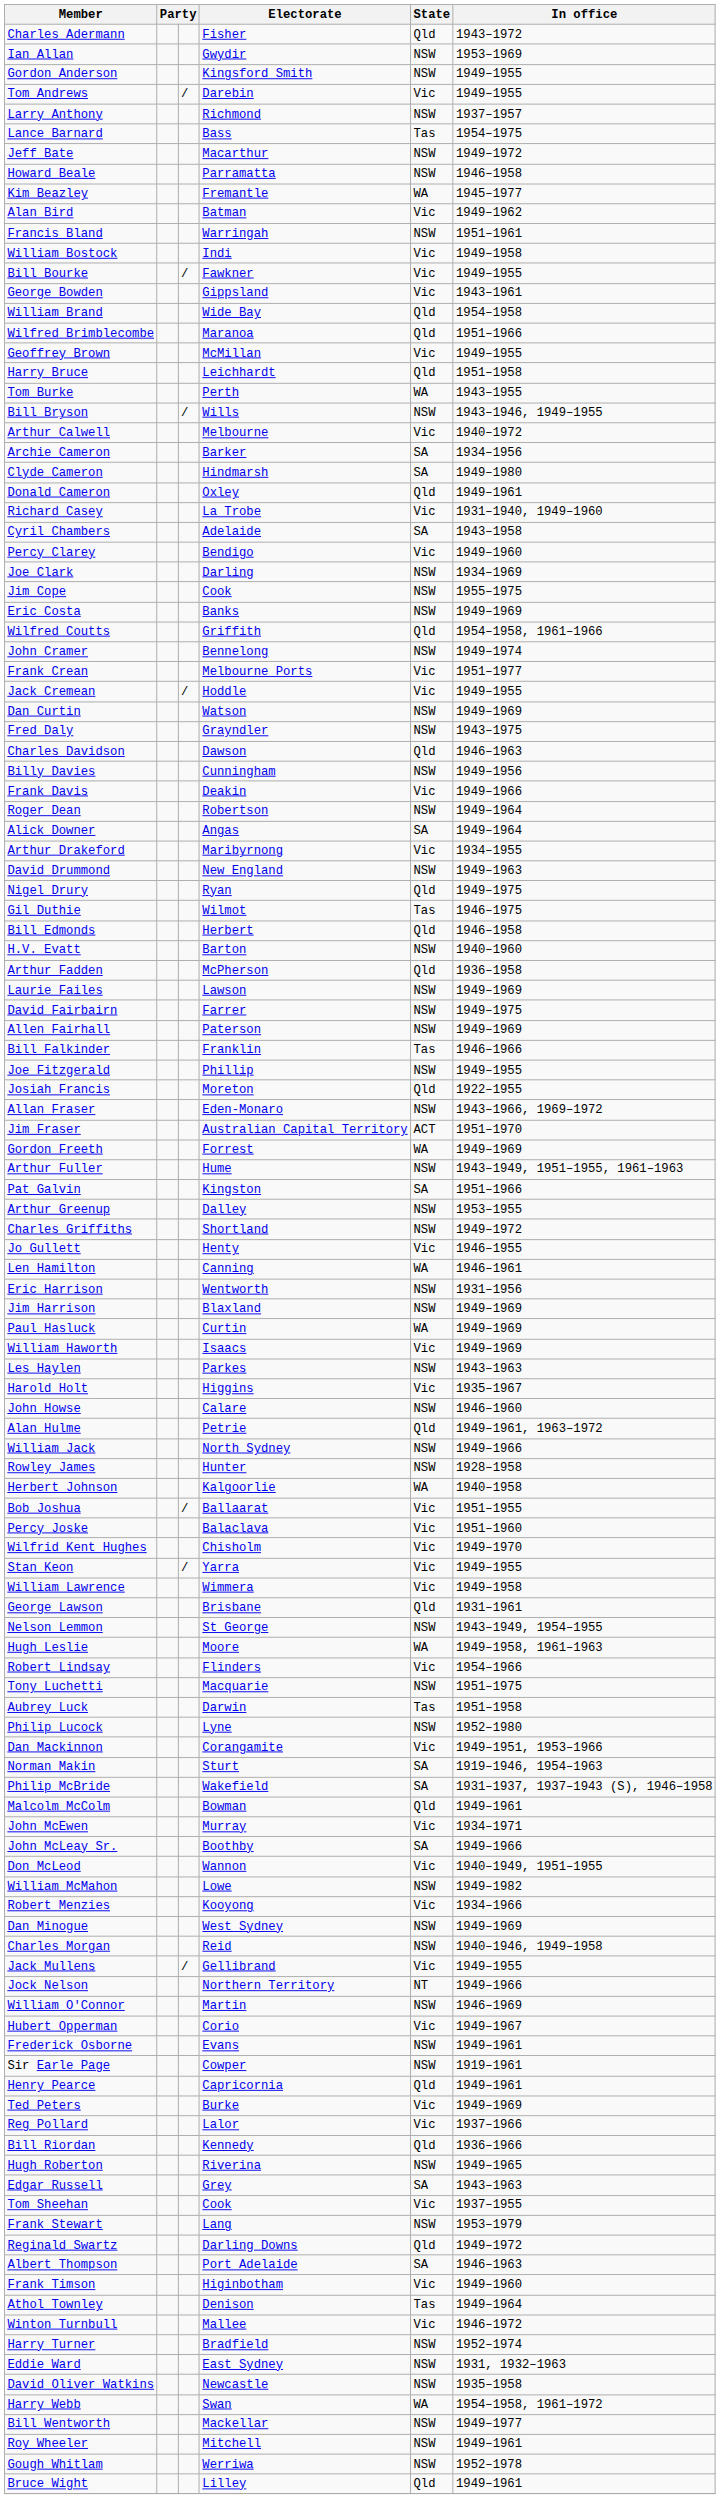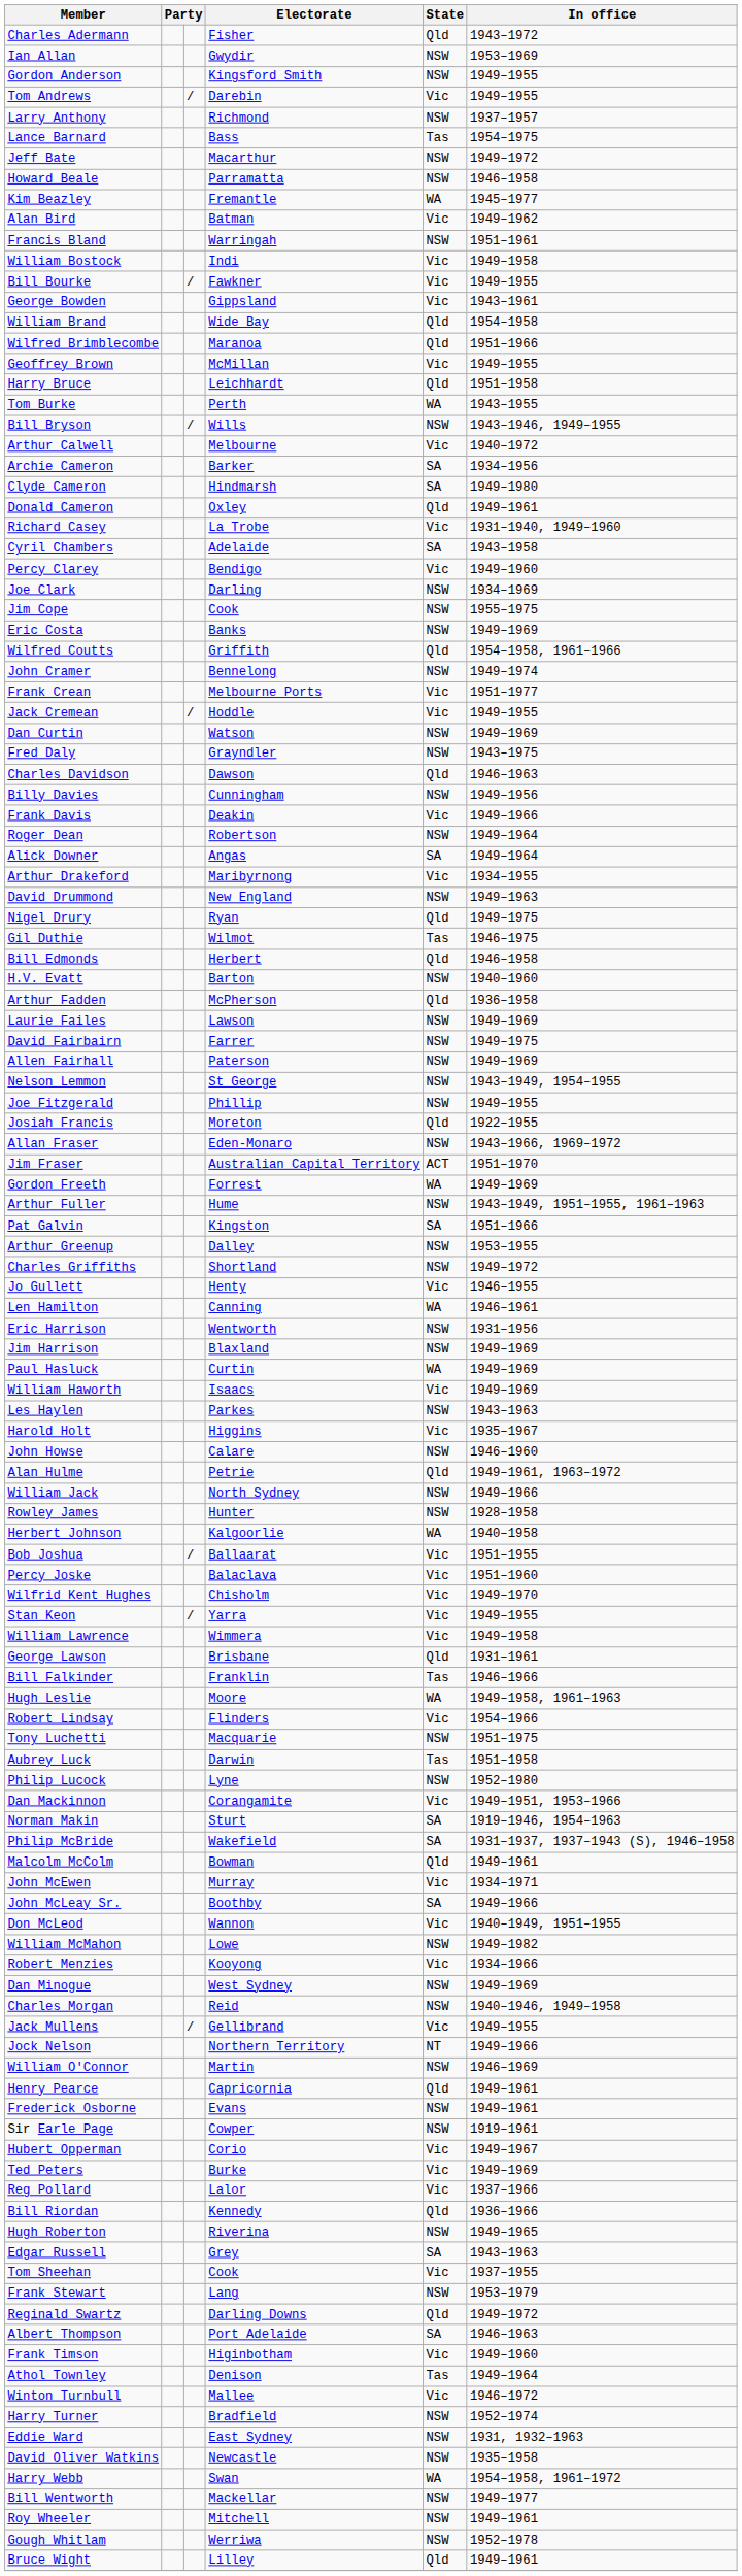rows swapped: Bill Falkinder <-> Nelson Lemmon
rows swapped: Hubert Opperman <-> Henry Pearce
